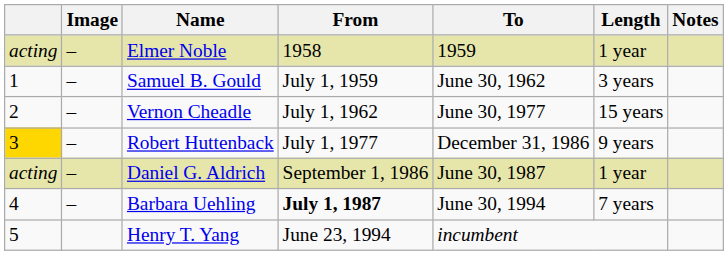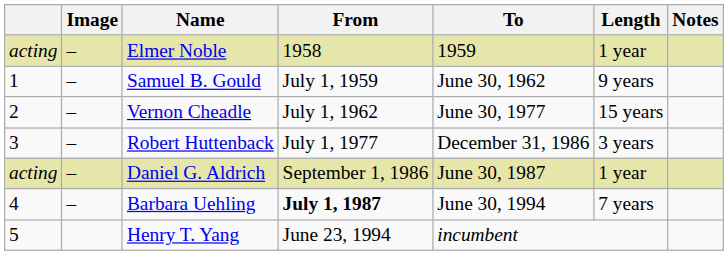Samuel B. Gould | Length: 3 years -> 9 years
Robert Huttenback | column 1: gold background -> no background
Robert Huttenback | Length: 9 years -> 3 years
